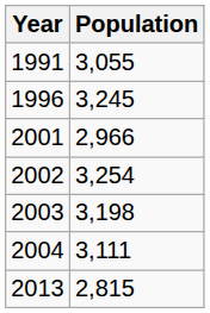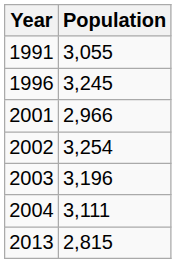2003 | Population: 3,198 -> 3,196
